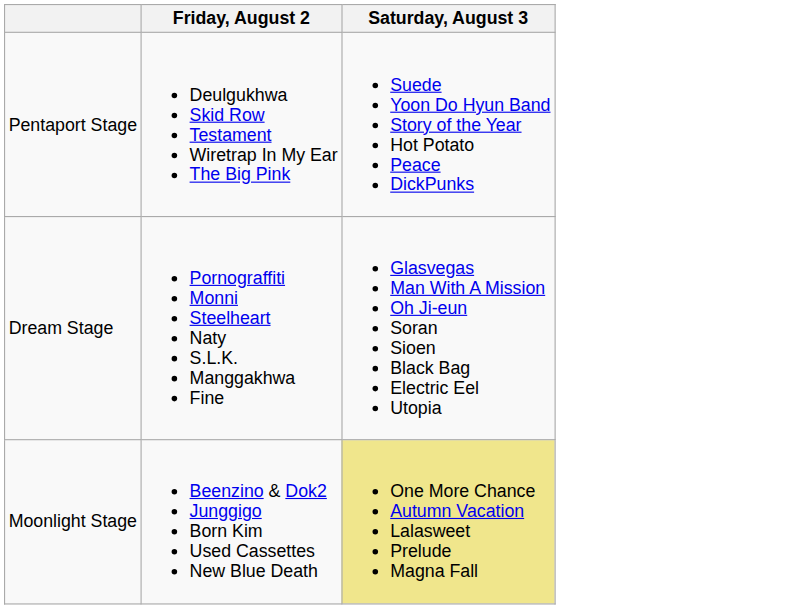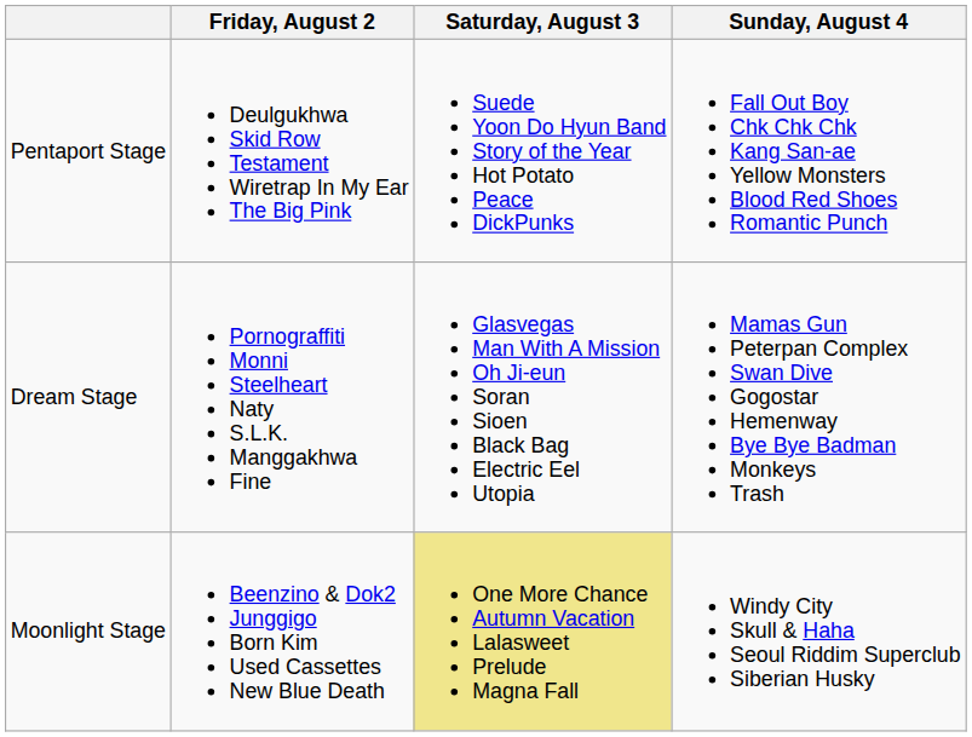+ column: Sunday, August 4 | Fall Out Boy Chk Chk Chk Kang San-ae Yellow Monsters Blood Red Shoes Romantic Punch | Mamas Gun Peterpan Complex Swan Dive Gogostar Hemenway Bye Bye Badman Monkeys Trash | Windy City Skull & Haha Seoul Riddim Superclub Siberian Husky
